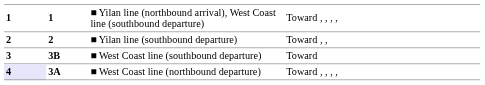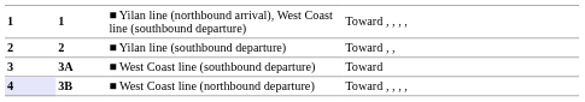■ West Coast line (southbound departure) | column 2: 3B -> 3A
■ West Coast line (northbound departure) | column 2: 3A -> 3B
